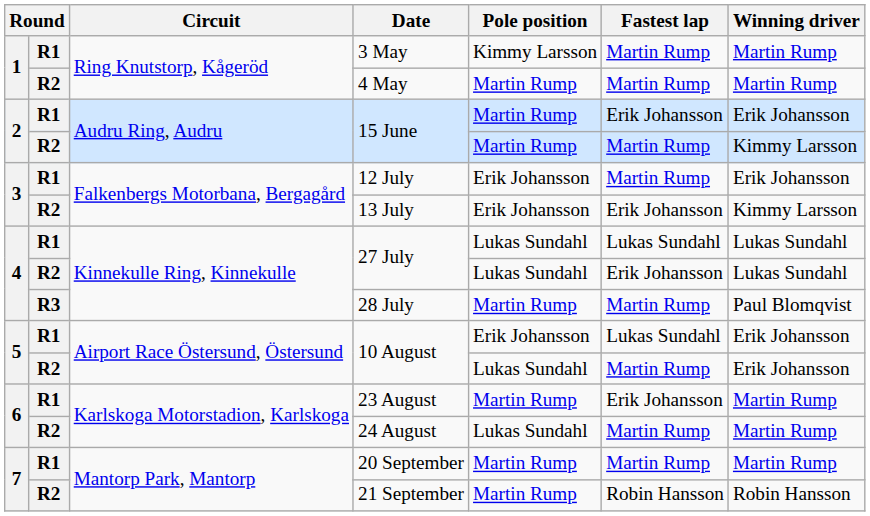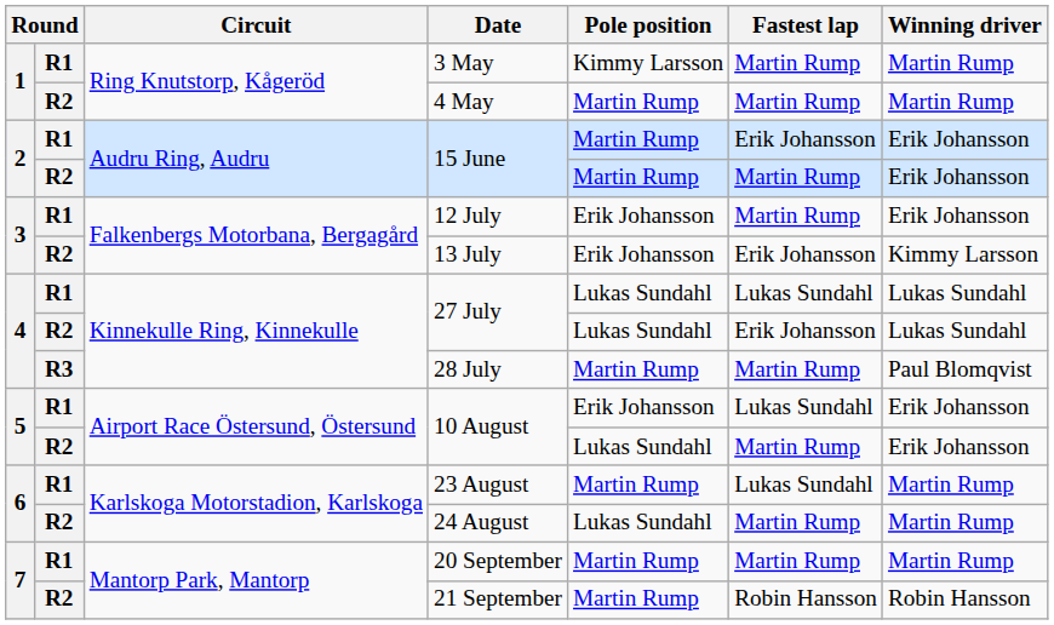R2 / 15 June | Winning driver: Kimmy Larsson -> Erik Johansson
23 August | Fastest lap: Erik Johansson -> Lukas Sundahl
